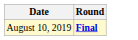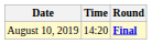+ column: Time | 14:20
